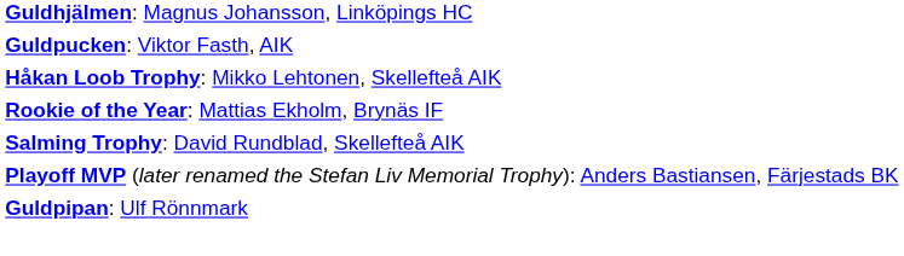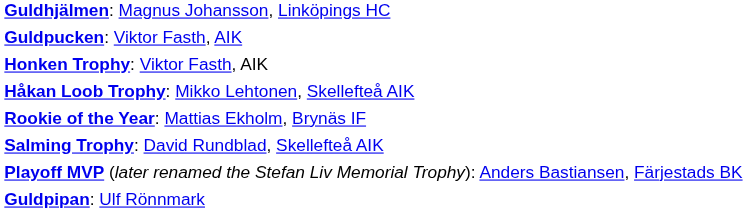+ row: Honken Trophy: Viktor Fasth, AIK
